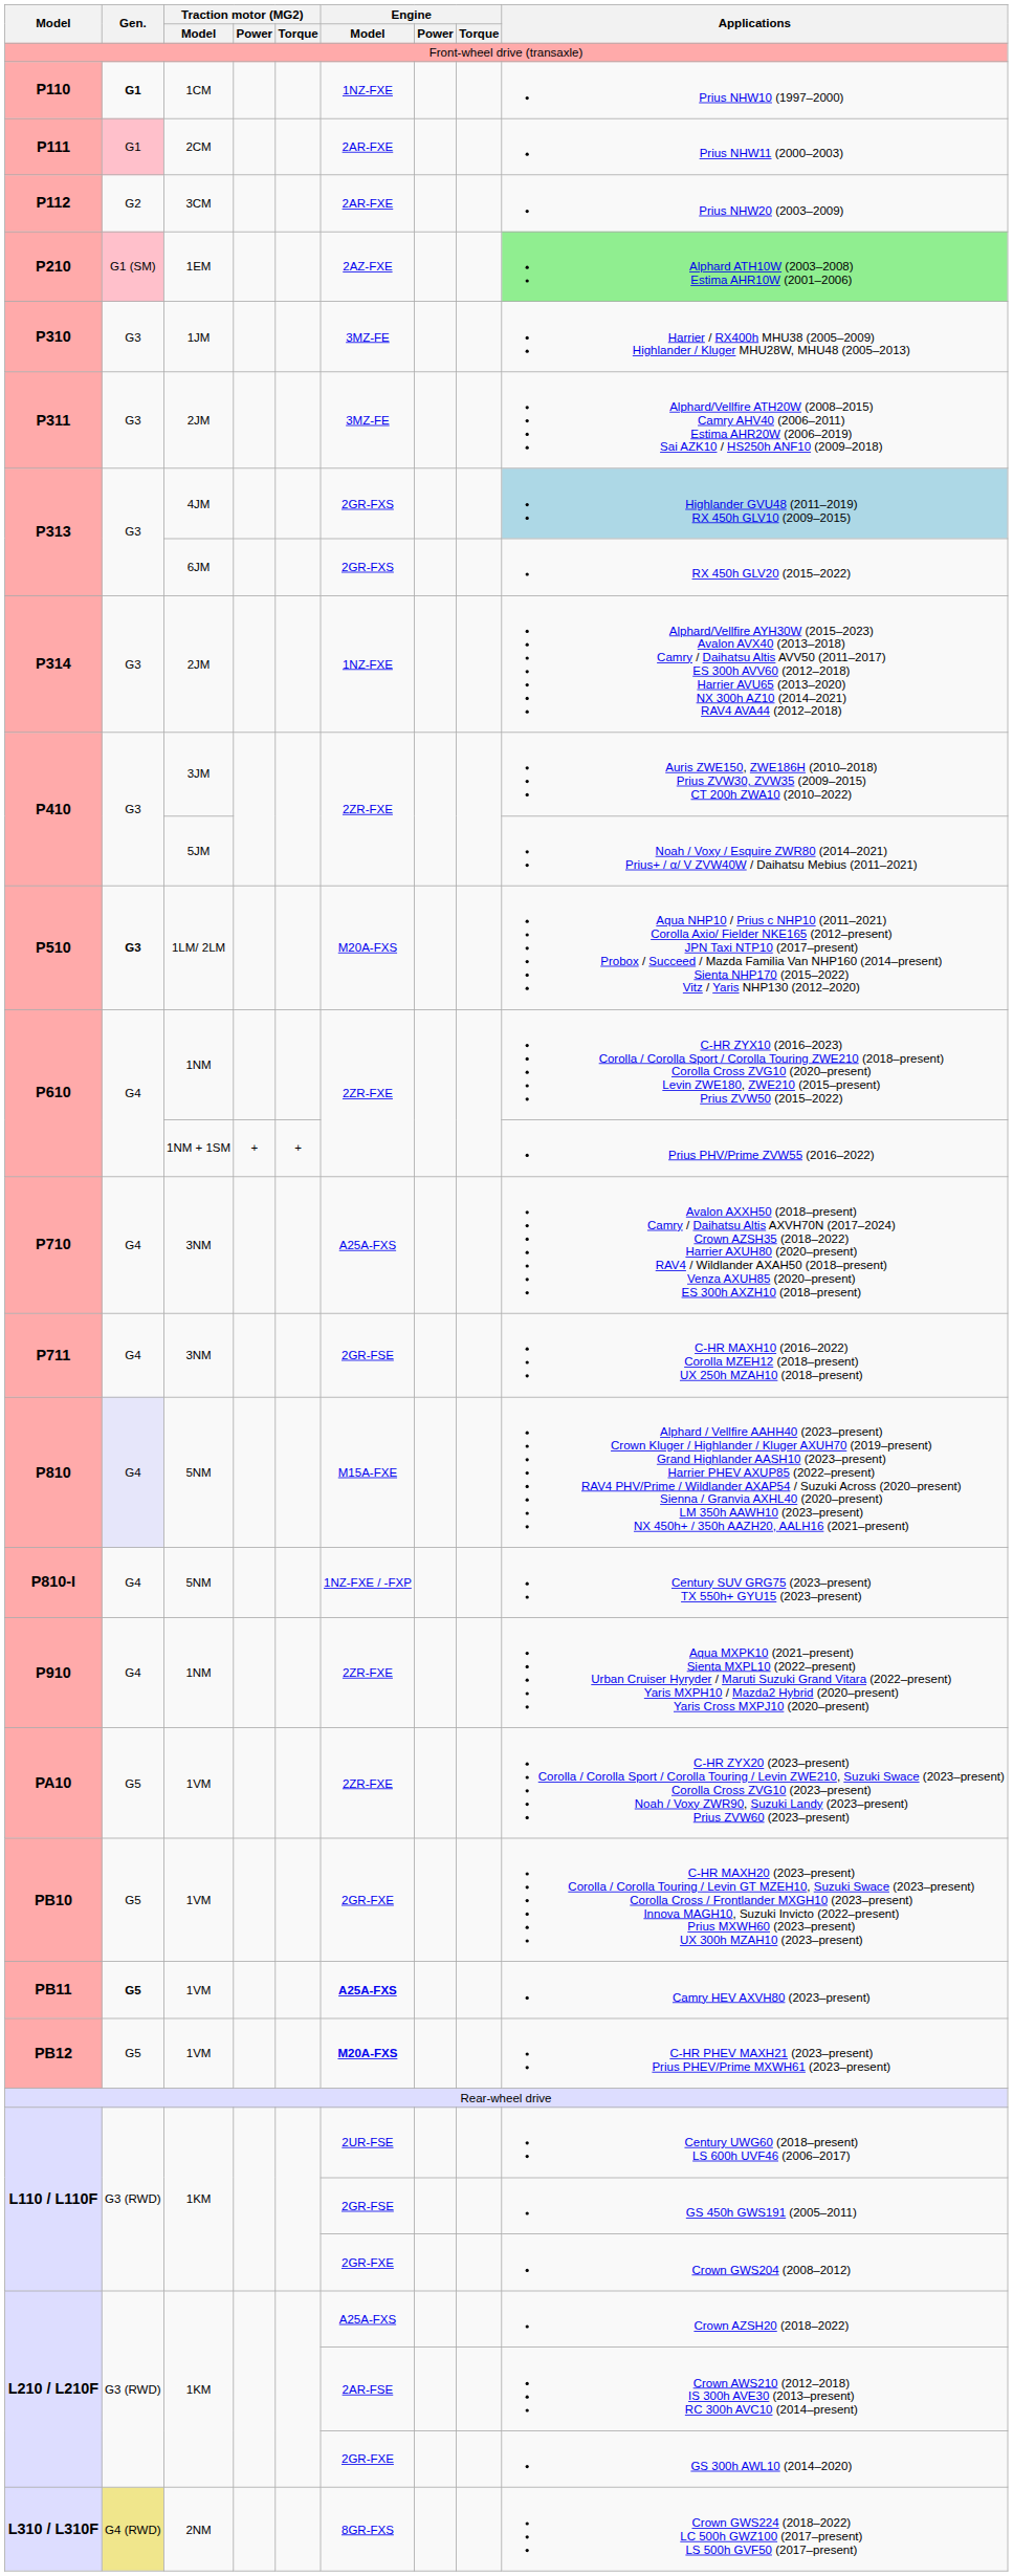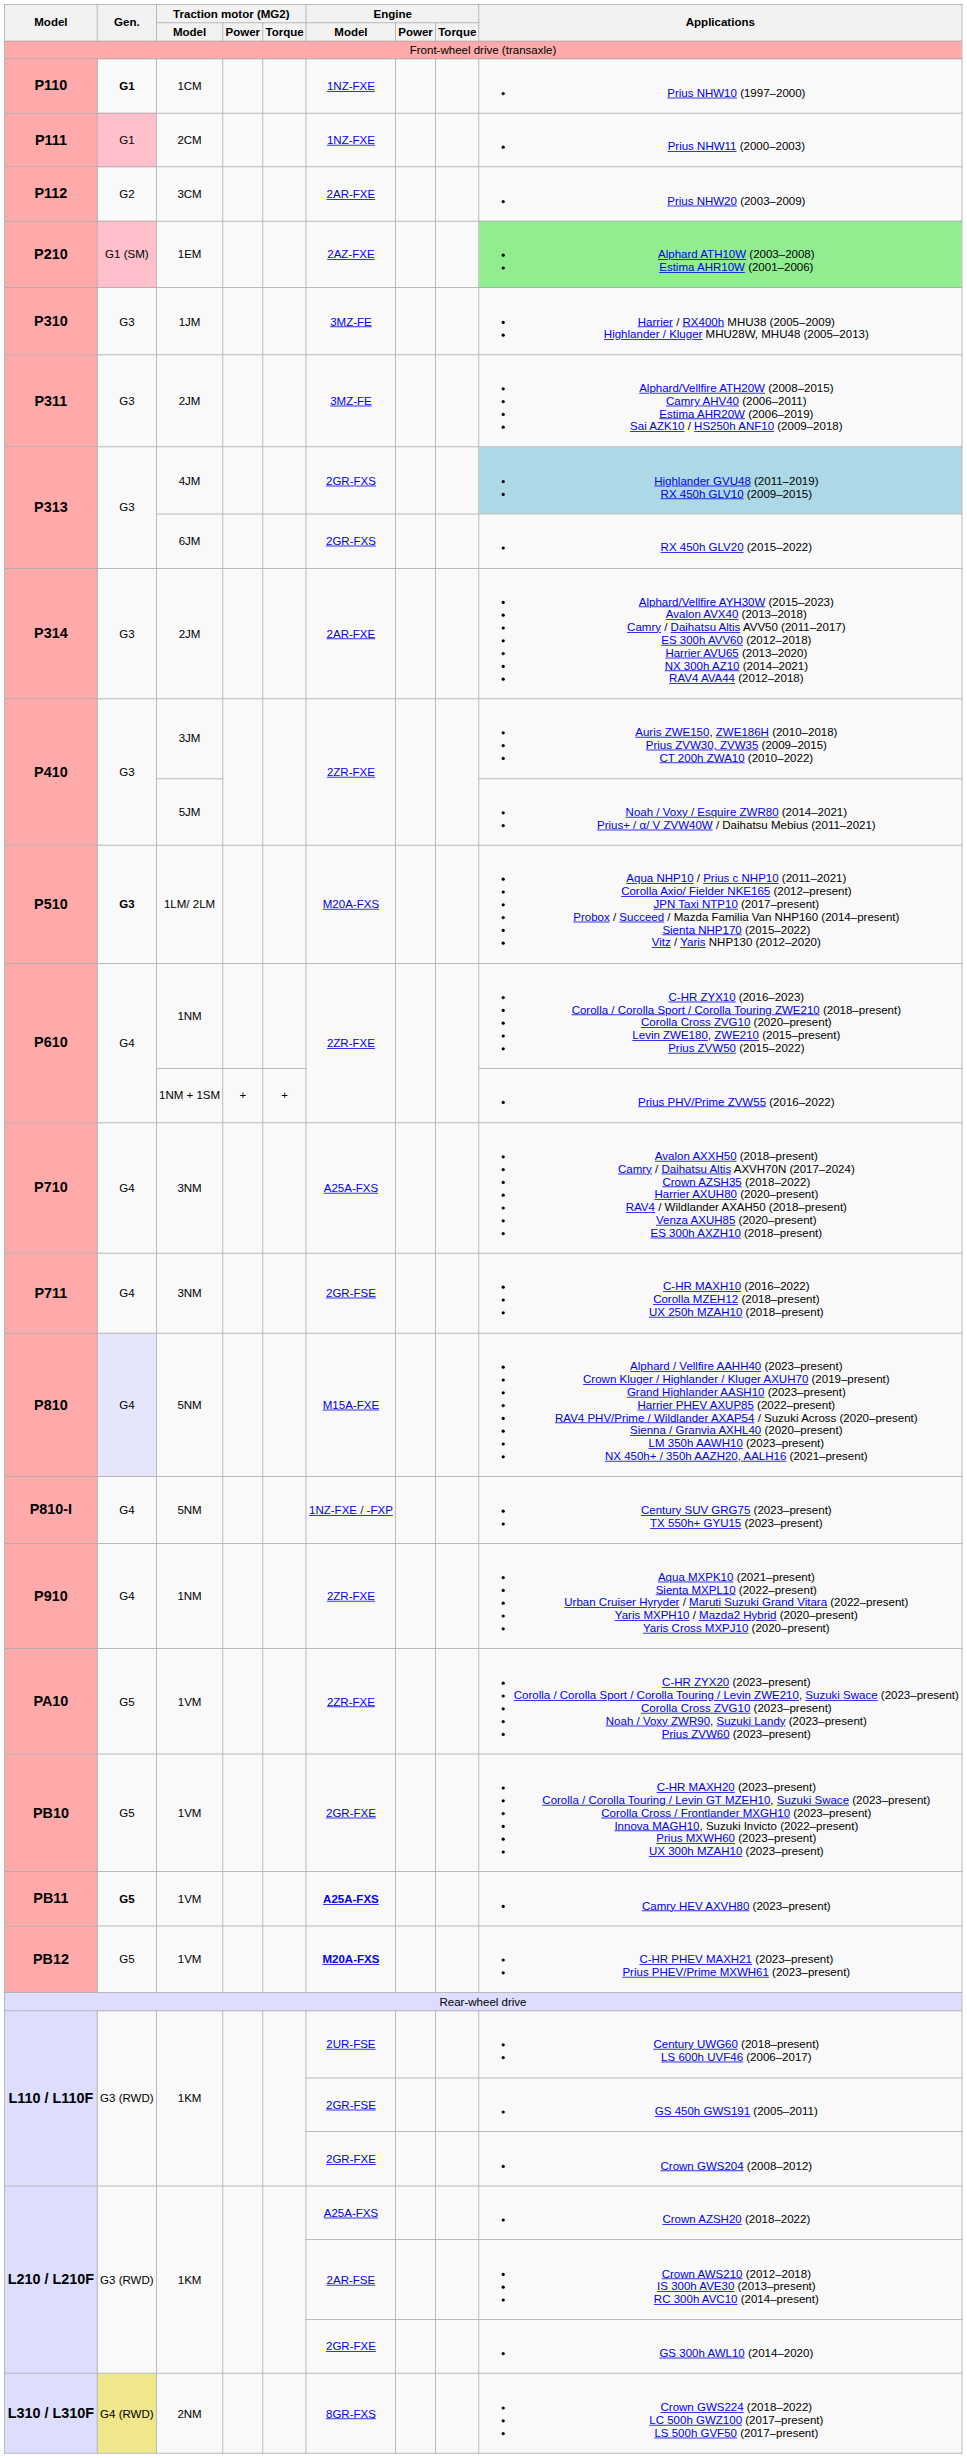P111 | Engine / Model: 2AR-FXE -> 1NZ-FXE
P314 | Engine / Model: 1NZ-FXE -> 2AR-FXE
